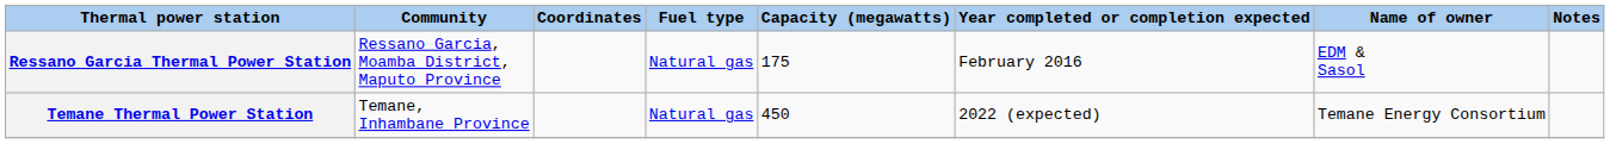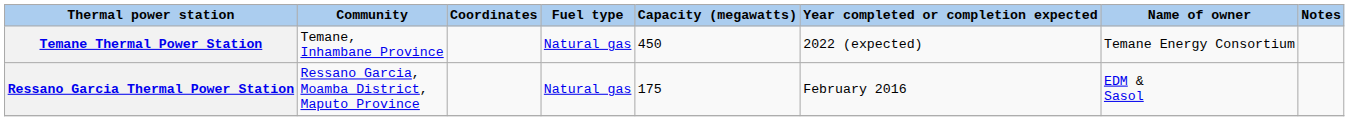rows swapped: Ressano Garcia Thermal Power Station <-> Temane Thermal Power Station
